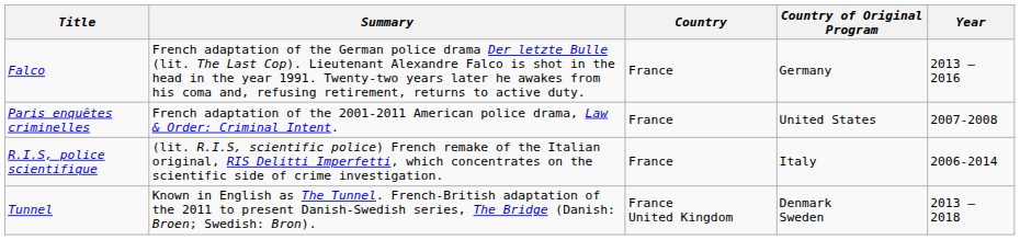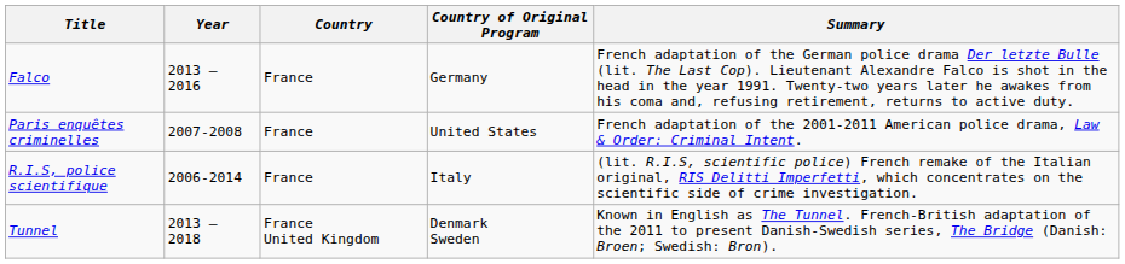columns swapped: Year <-> Summary
